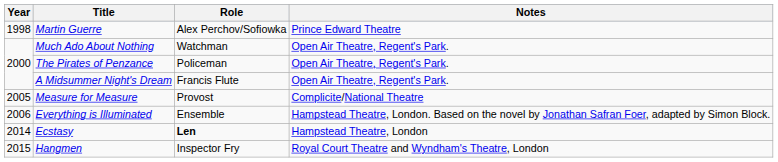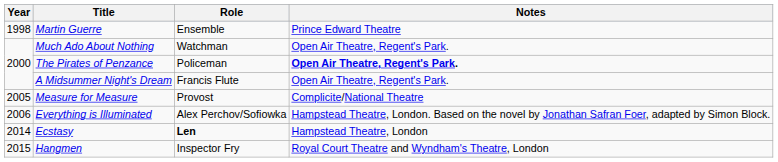Martin Guerre | Role: Alex Perchov/Sofiowka -> Ensemble
The Pirates of Penzance | Notes: normal -> bold
Everything is Illuminated | Role: Ensemble -> Alex Perchov/Sofiowka
